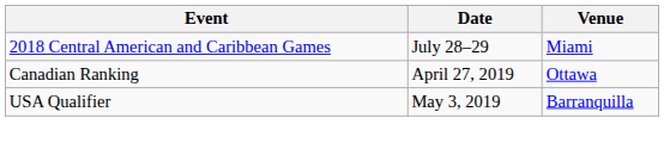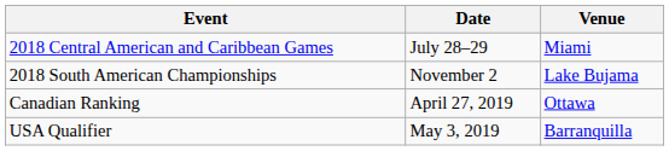+ row: 2018 South American Championships | November 2 | Lake Bujama
